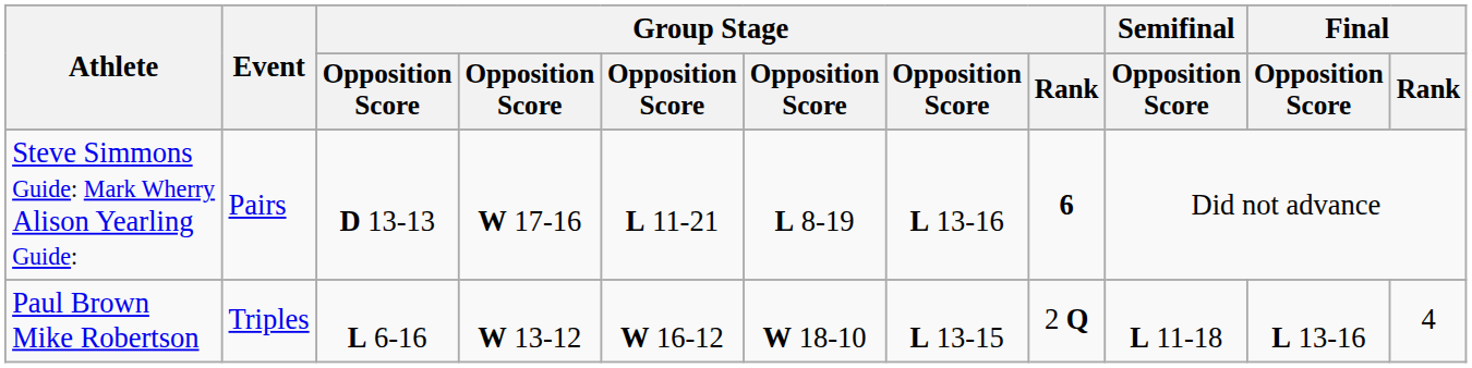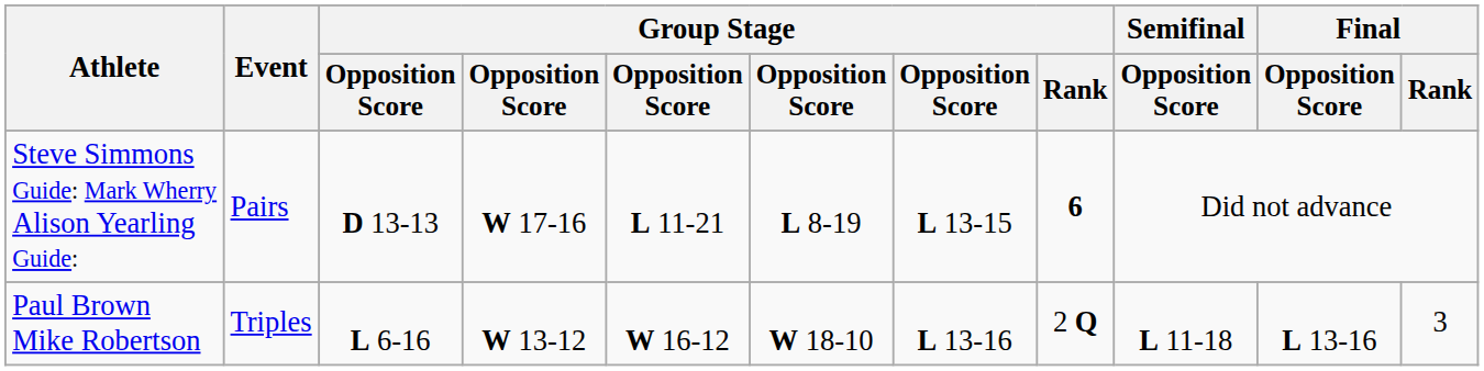Steve Simmons Guide: Mark Wherry Alison Yearling Guide: | column 7: L 13-16 -> L 13-15
Paul Brown Mike Robertson | column 7: L 13-15 -> L 13-16
Paul Brown Mike Robertson | Final / Rank: 4 -> 3
